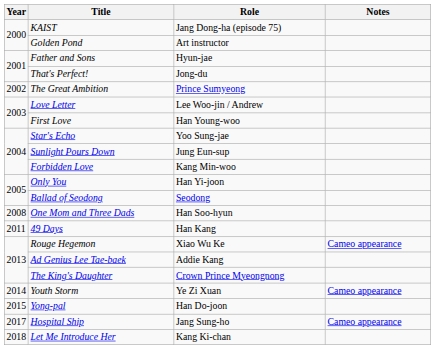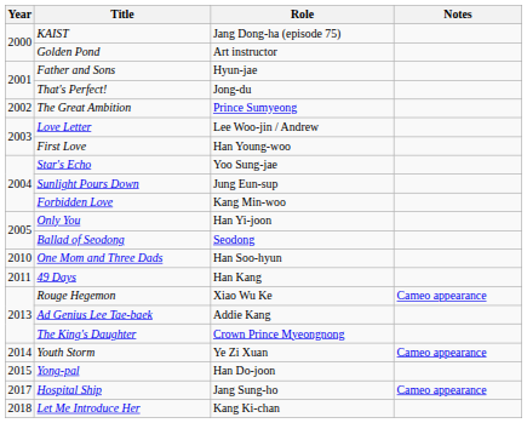One Mom and Three Dads | Year: 2008 -> 2010
